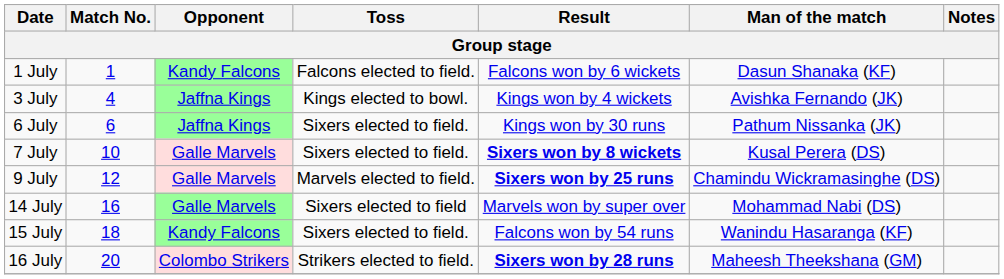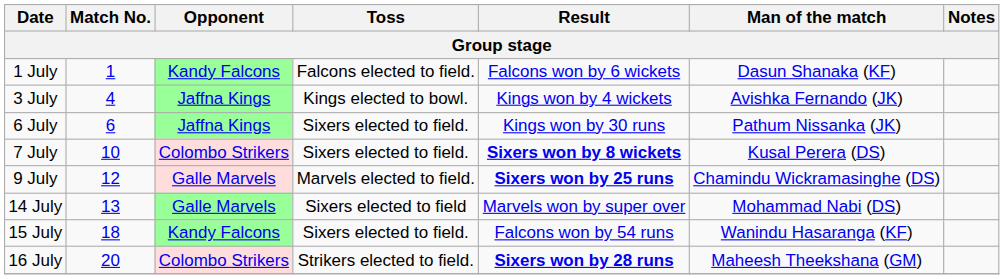7 July | Opponent: Galle Marvels -> Colombo Strikers
14 July | Match No.: 16 -> 13
